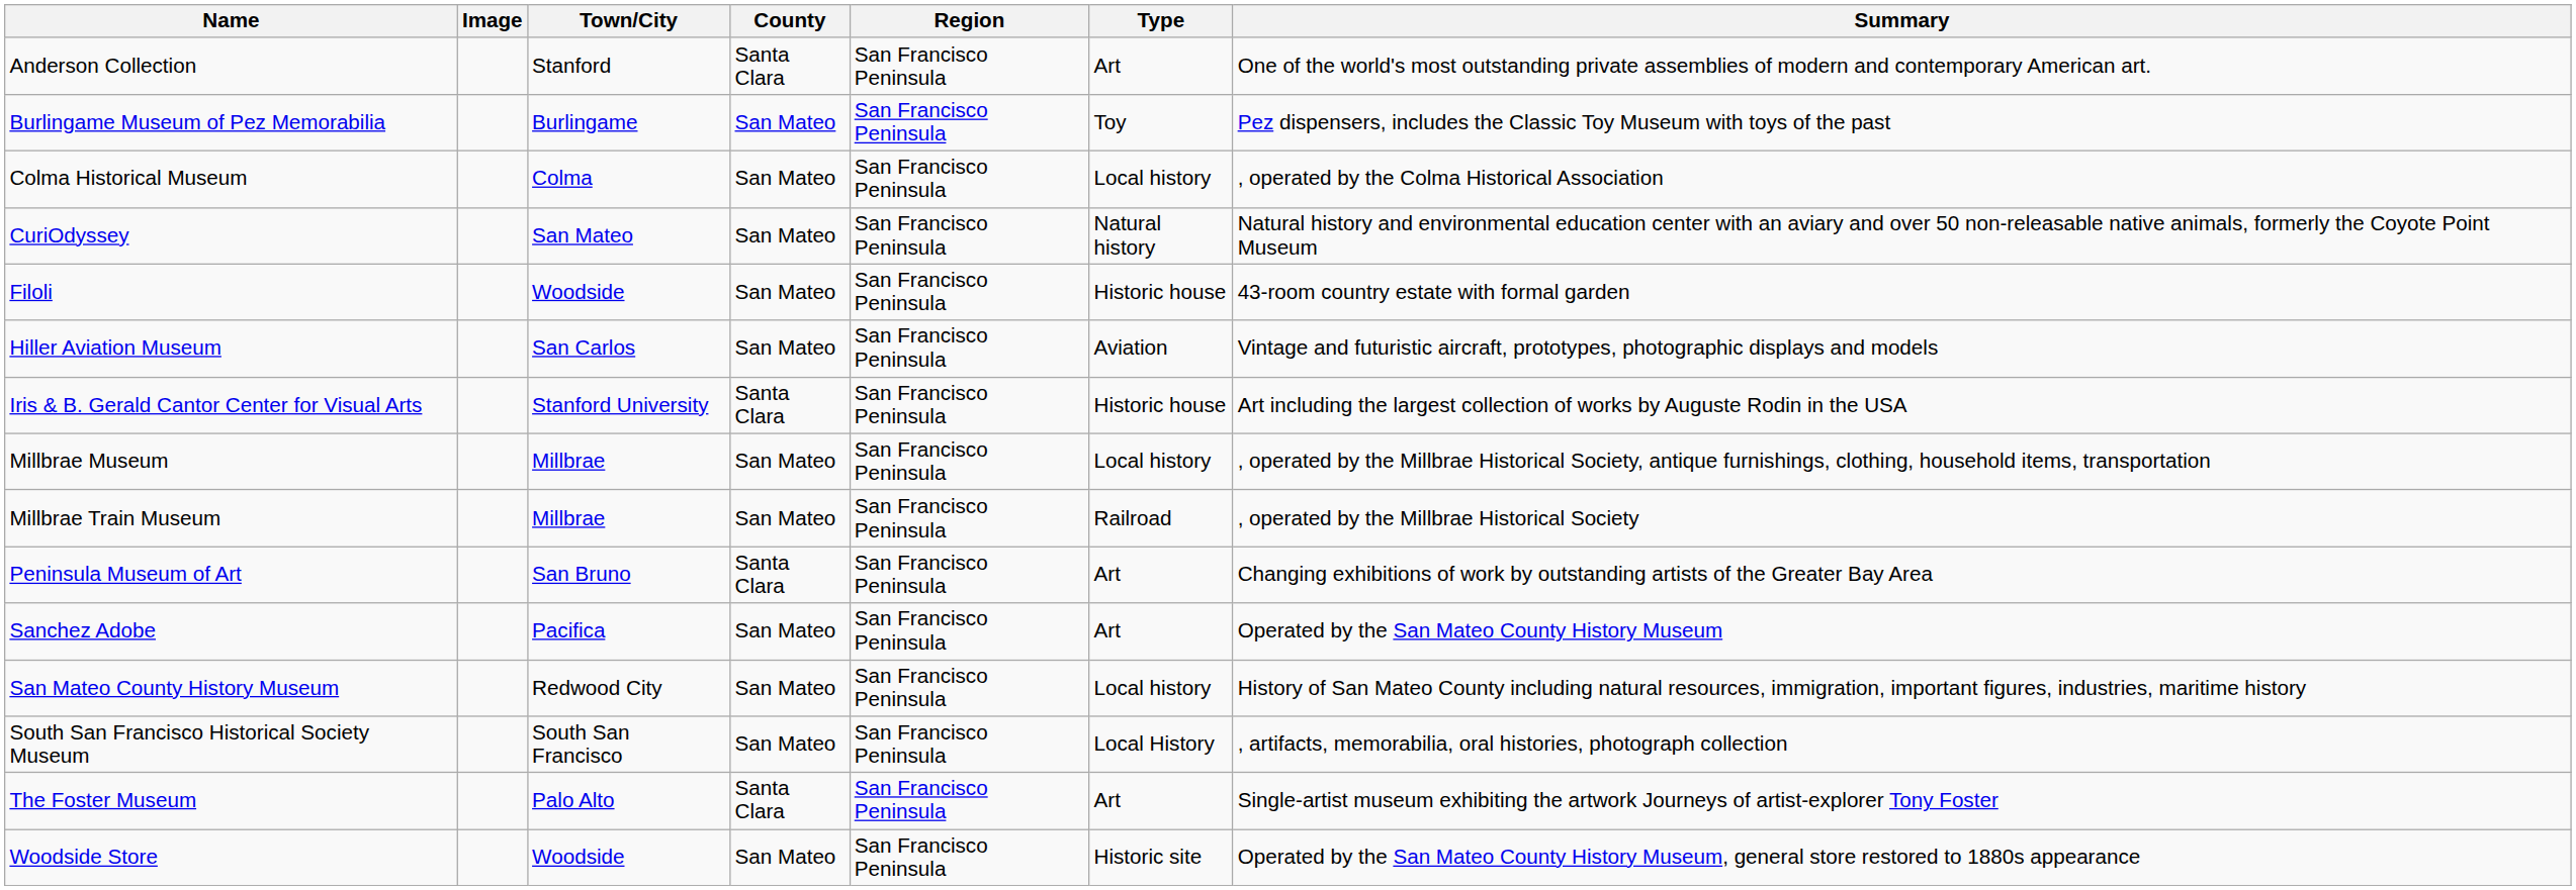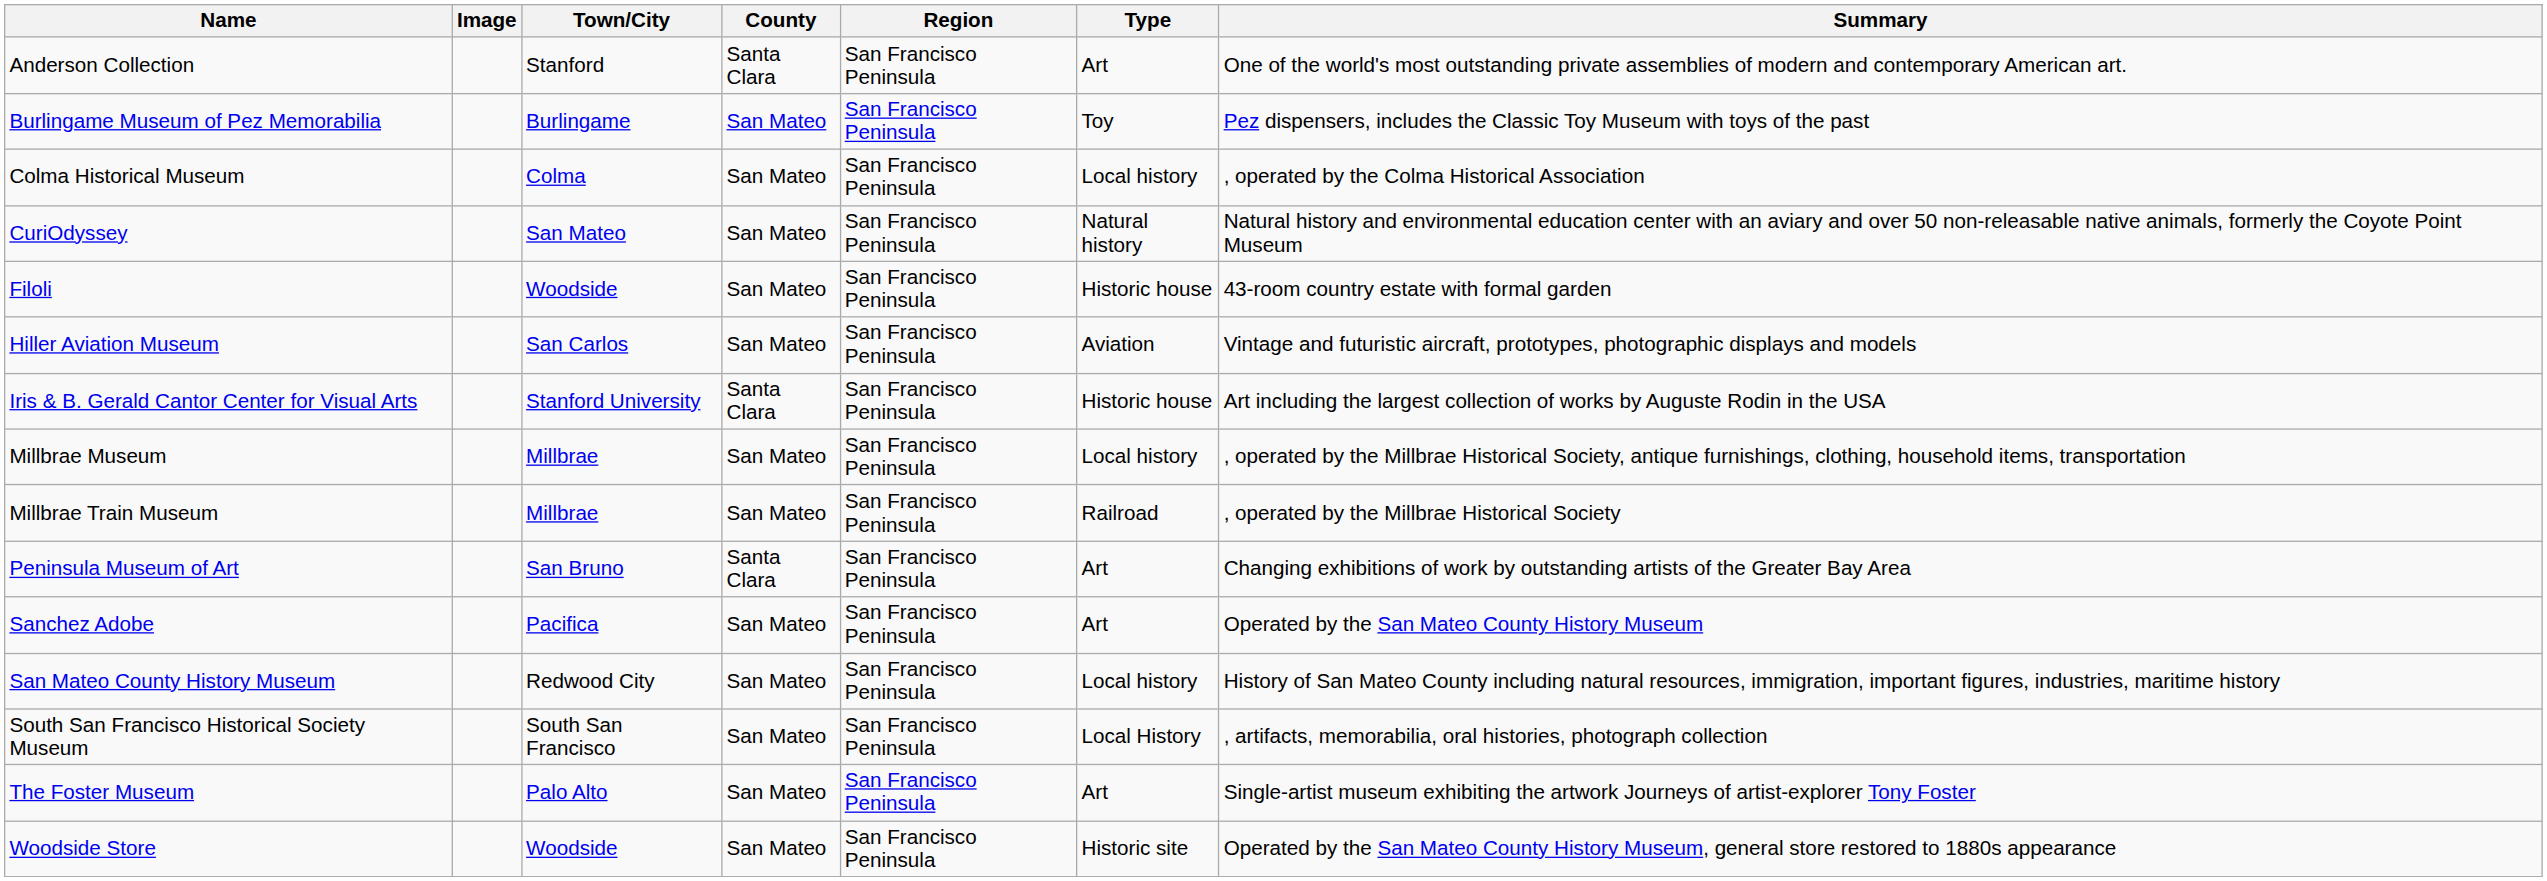The Foster Museum | County: Santa Clara -> San Mateo
